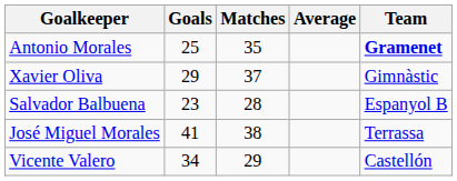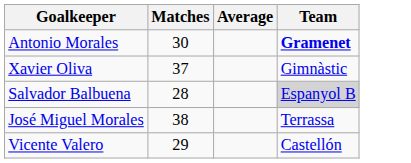- column: Goals | 25 | 29 | 23 | 41 | 34
Antonio Morales | Matches: 35 -> 30
Salvador Balbuena | Team: no background -> lightgrey background
